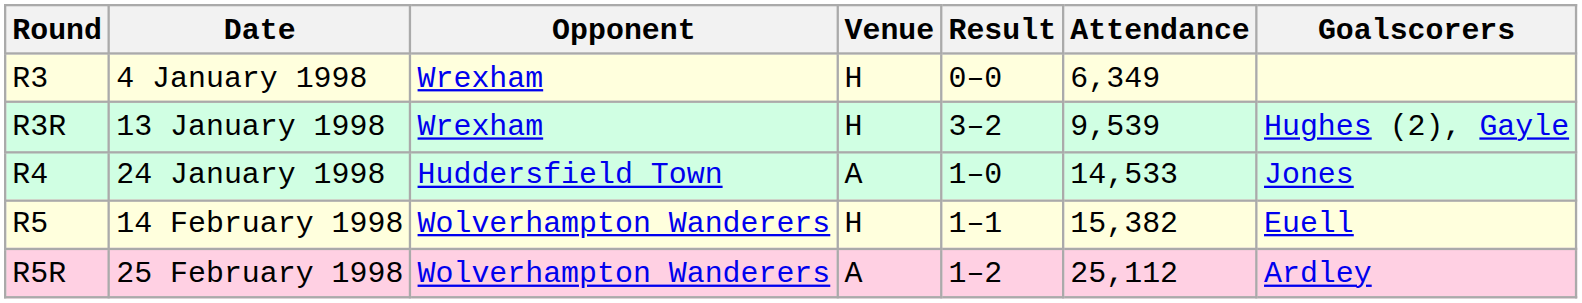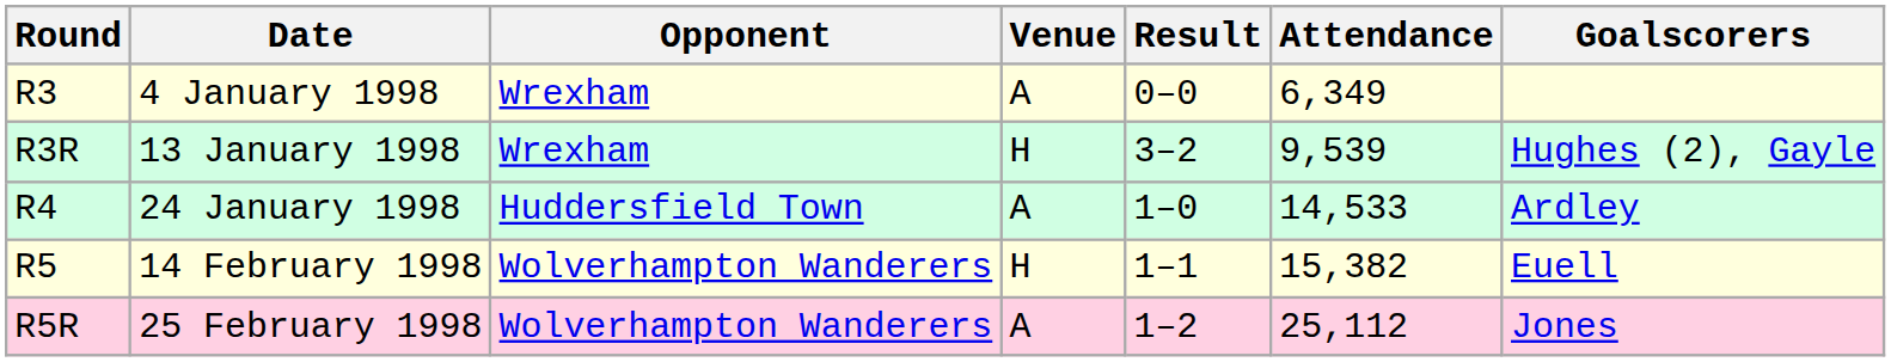4 January 1998 | Venue: H -> A
24 January 1998 | Goalscorers: Jones -> Ardley
25 February 1998 | Goalscorers: Ardley -> Jones
